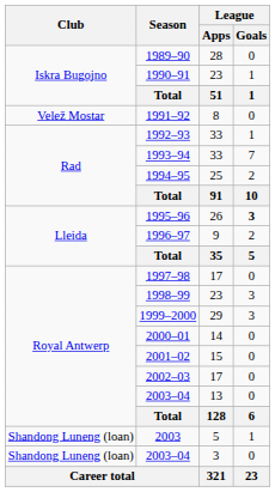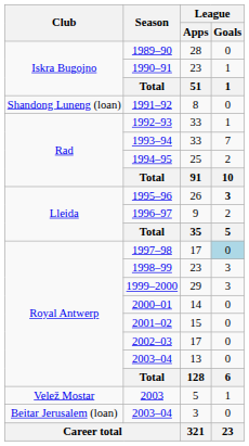1991–92 | Club: Velež Mostar -> Shandong Luneng (loan)
1997–98 | League / Goals: no background -> lightblue background
2003 | Club: Shandong Luneng (loan) -> Velež Mostar
2003–04 / 3 | Club: Shandong Luneng (loan) -> Beitar Jerusalem (loan)
